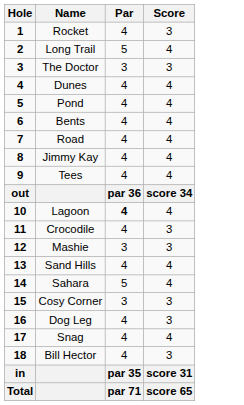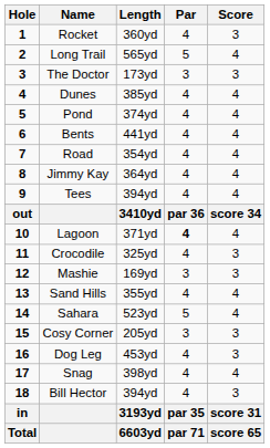+ column: Length | 360yd | 565yd | 173yd | 385yd | 374yd | 441yd | 354yd | 364yd | 394yd | 3410yd | 371yd | 325yd | 169yd | 355yd | 523yd | 205yd | 453yd | 398yd | 394yd | 3193yd | 6603yd
